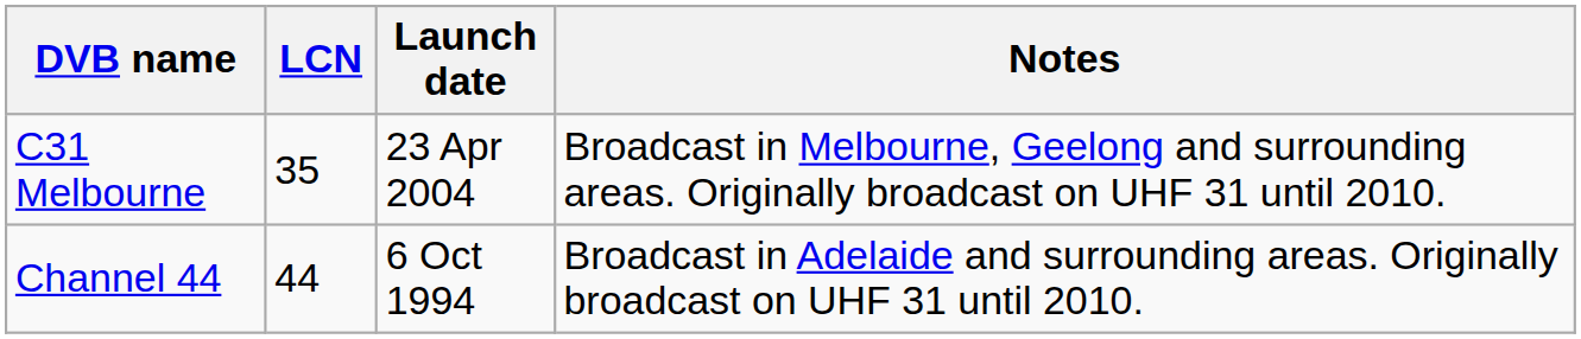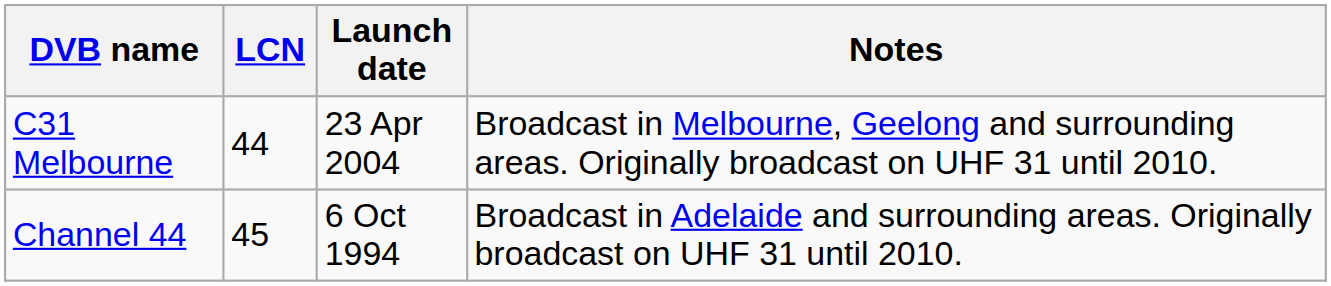C31 Melbourne | LCN: 35 -> 44
Channel 44 | LCN: 44 -> 45
